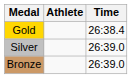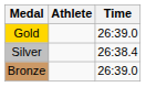Gold | Time: 26:38.4 -> 26:39.0
Silver | Time: 26:39.0 -> 26:38.4
